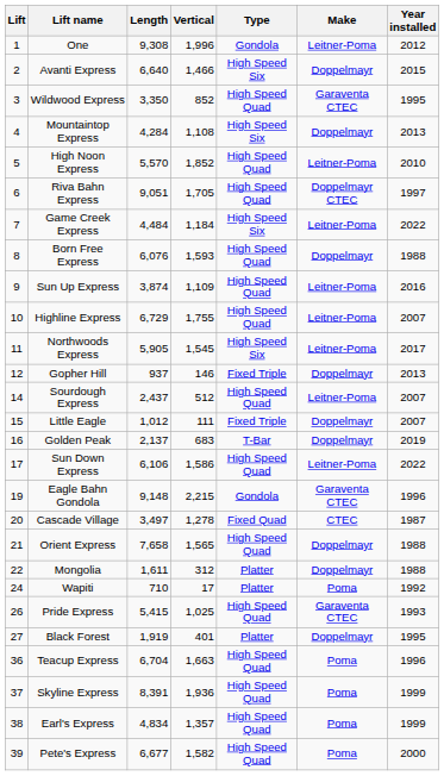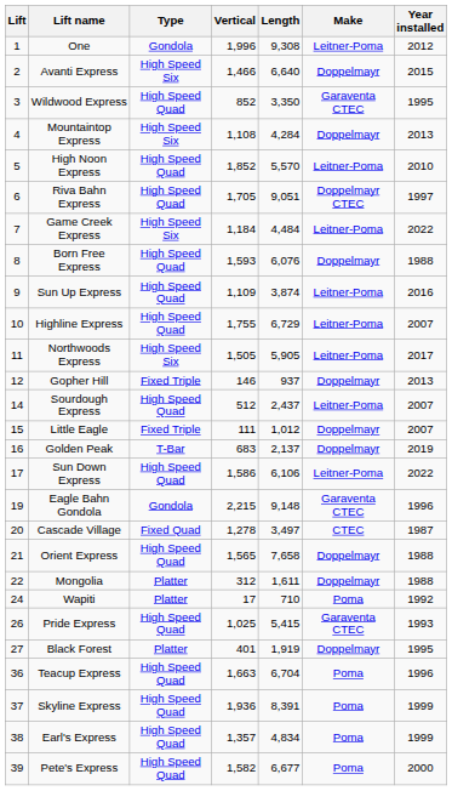columns swapped: Length <-> Type
Northwoods Express | Vertical: 1,545 -> 1,505
